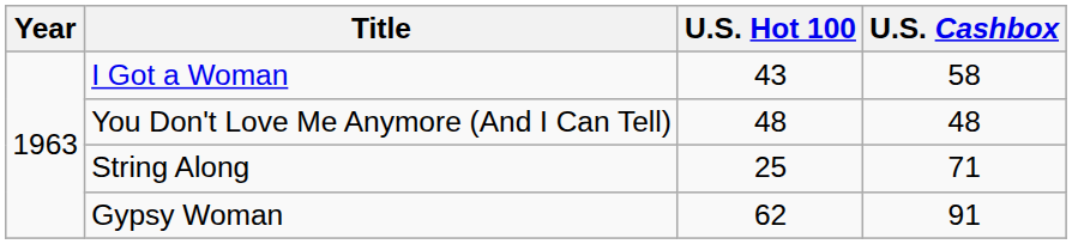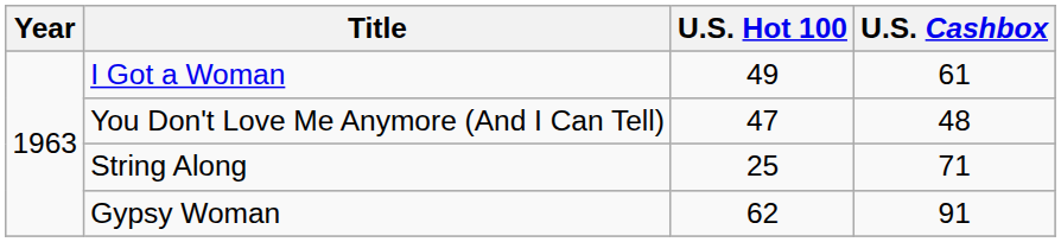I Got a Woman | U.S. Hot 100: 43 -> 49
I Got a Woman | U.S. Cashbox: 58 -> 61
You Don't Love Me Anymore (And I Can Tell) | U.S. Hot 100: 48 -> 47
